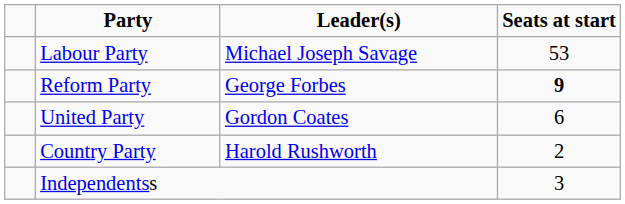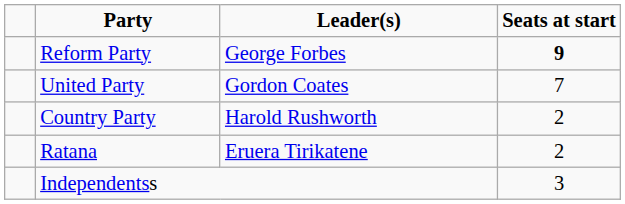- row: Labour Party | Michael Joseph Savage | 53
United Party | Seats at start: 6 -> 7
+ row: Ratana | Eruera Tirikatene | 2
